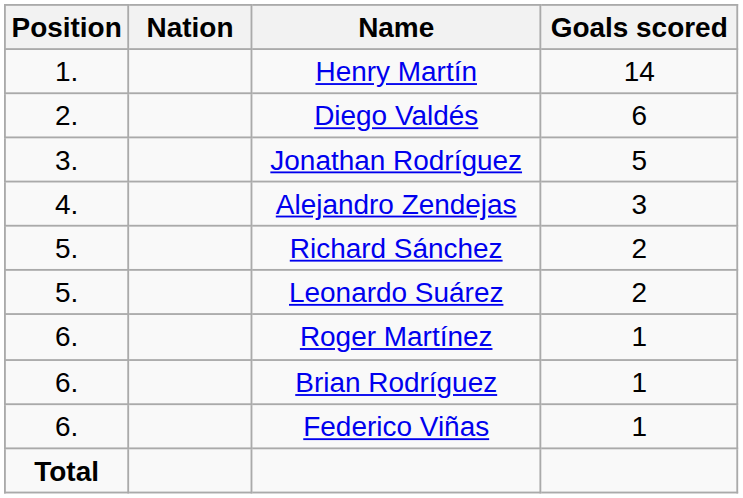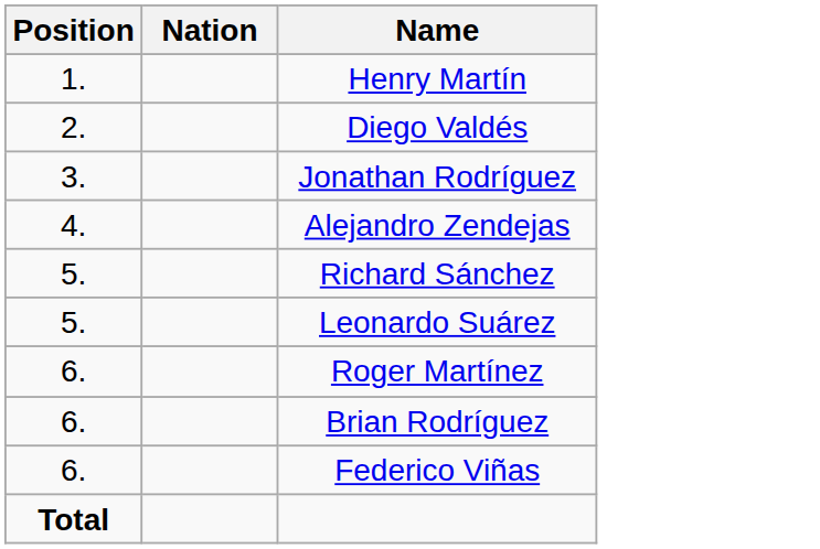- column: Goals scored | 14 | 6 | 5 | 3 | 2 | 2 | 1 | 1 | 1
